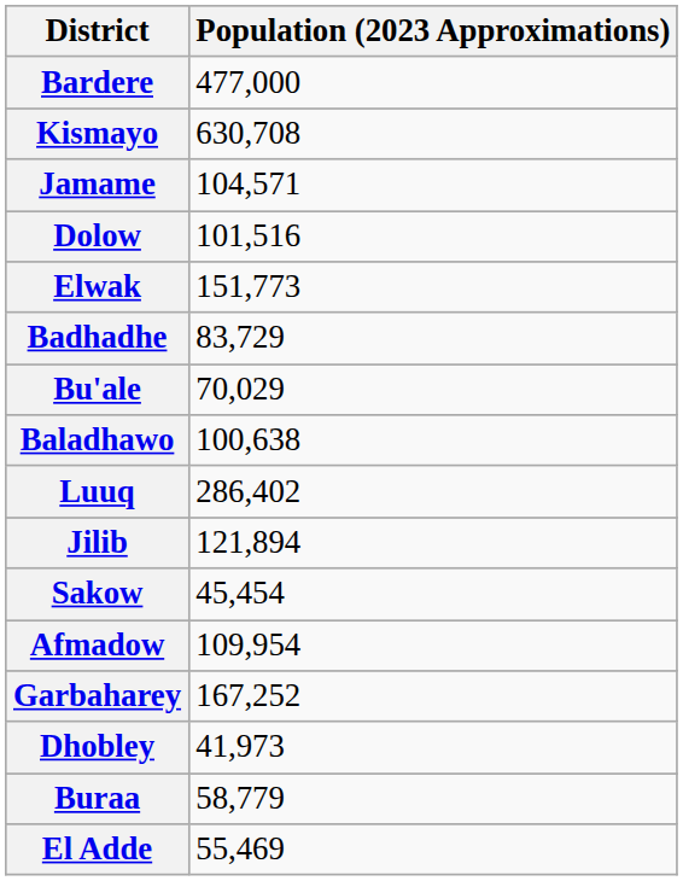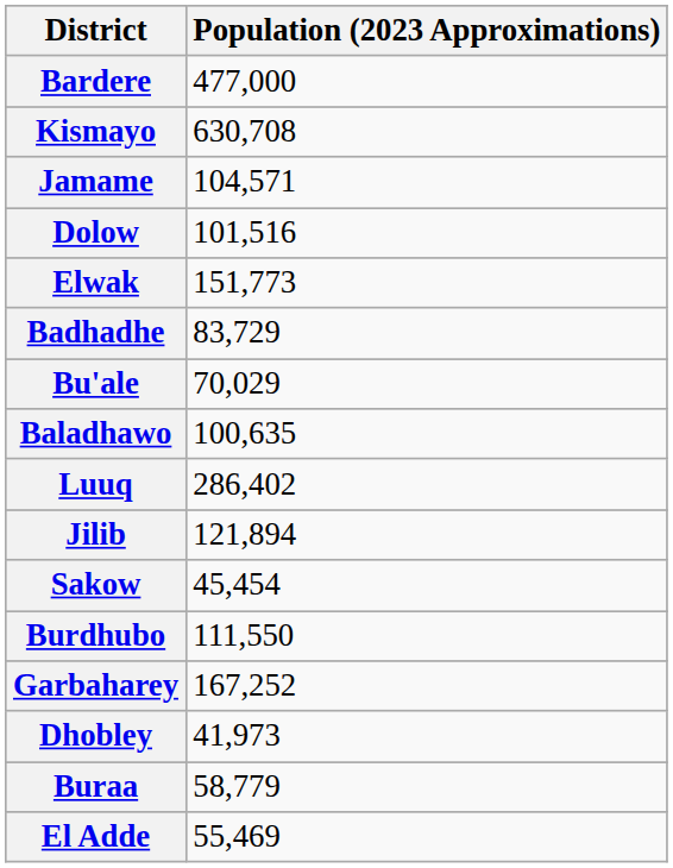Baladhawo | Population (2023 Approximations): 100,638 -> 100,635
+ row: Burdhubo | 111,550
- row: Afmadow | 109,954
